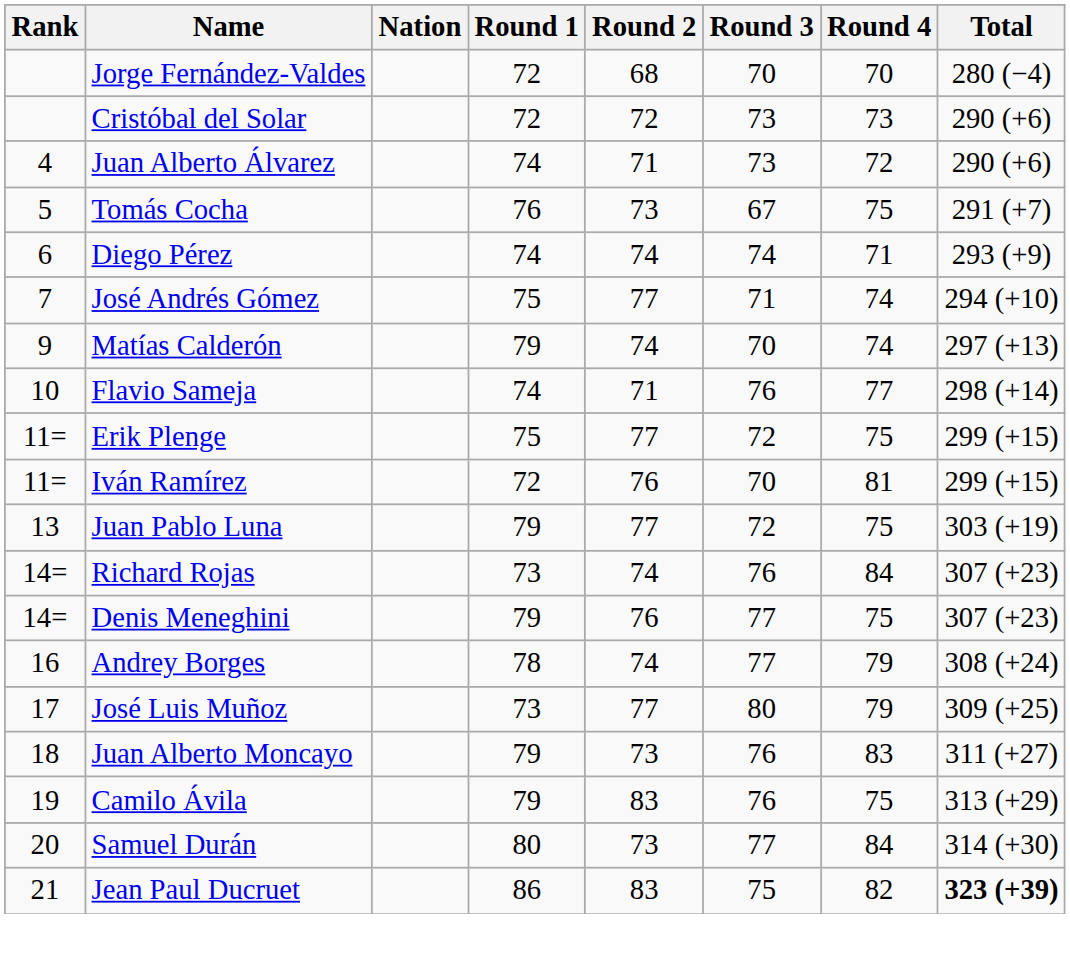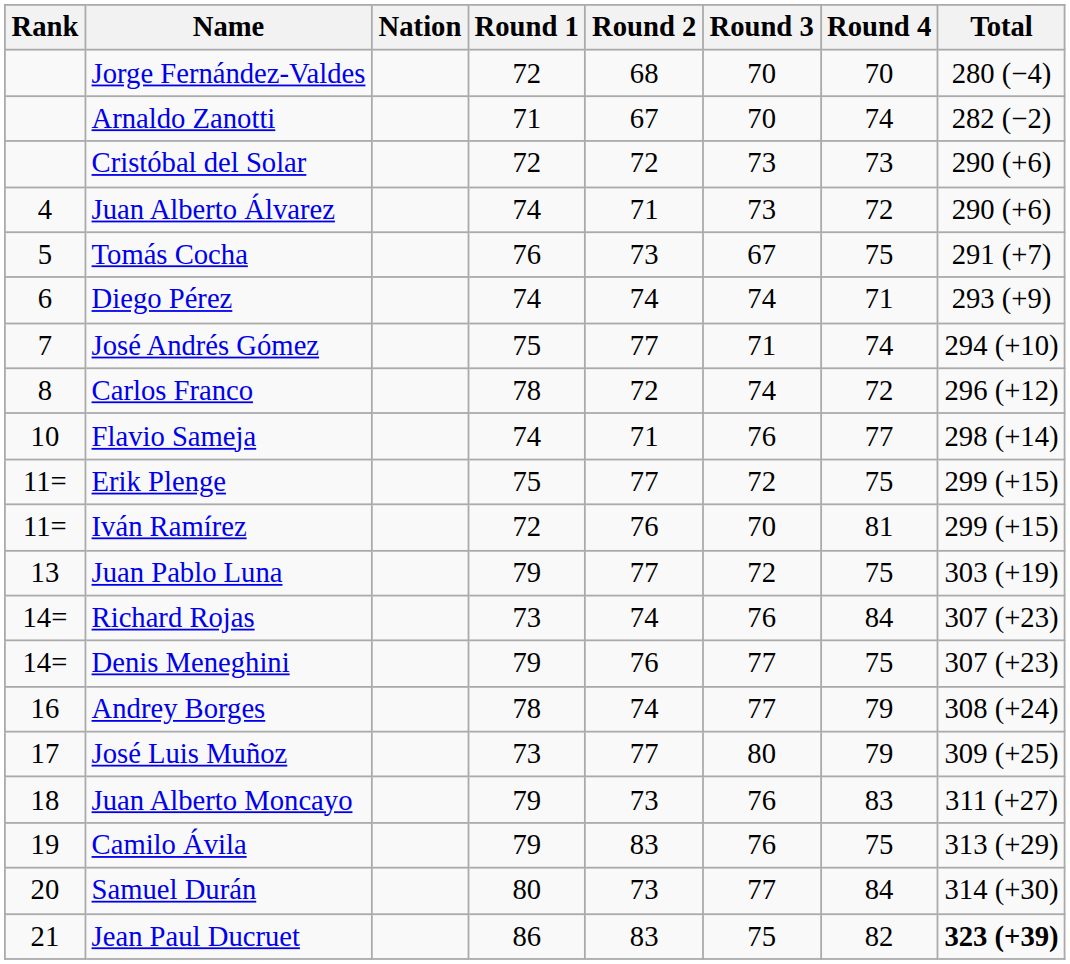+ row: Arnaldo Zanotti | 71 | 67 | 70 | 74 | 282 (−2)
+ row: 8 | Carlos Franco | 78 | 72 | 74 | 72 | 296 (+12)
- row: 9 | Matías Calderón | 79 | 74 | 70 | 74 | 297 (+13)
